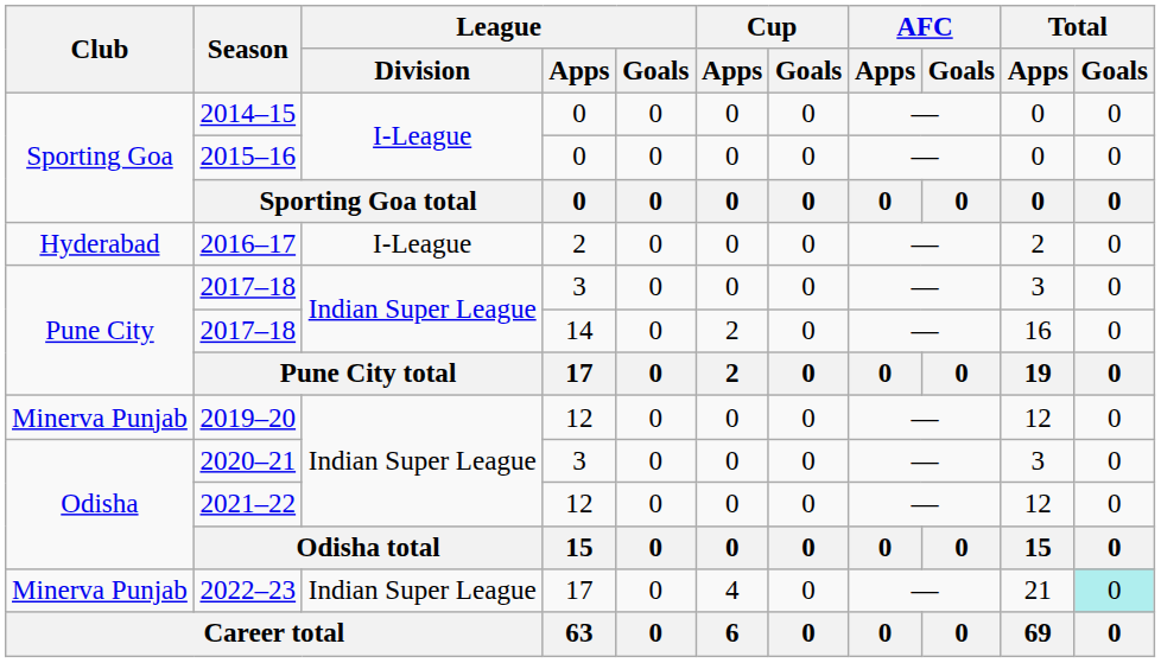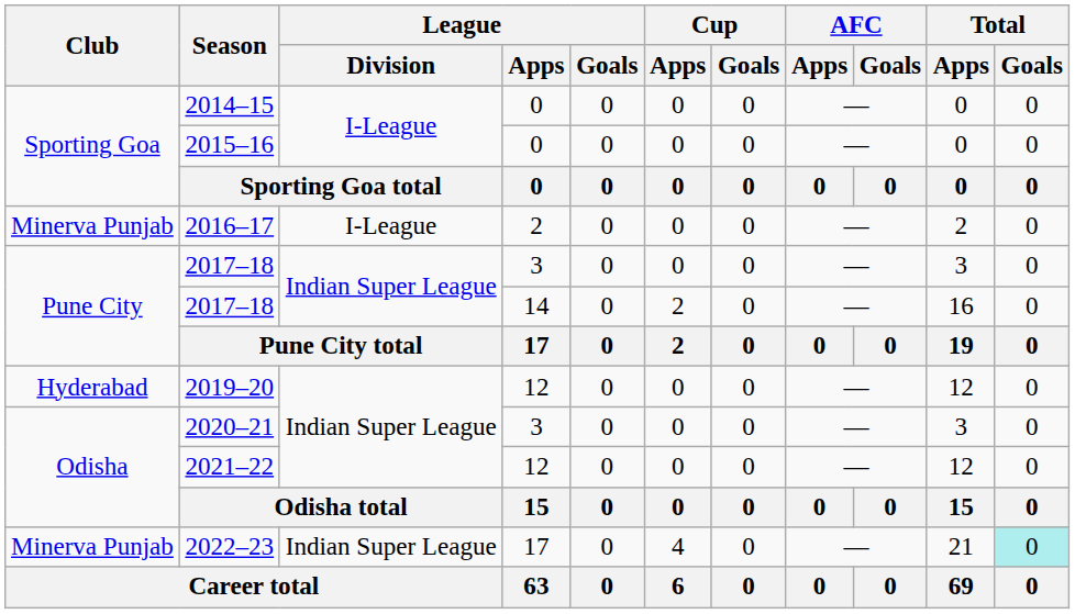2016–17 | Club: Hyderabad -> Minerva Punjab
2019–20 | Club: Minerva Punjab -> Hyderabad
